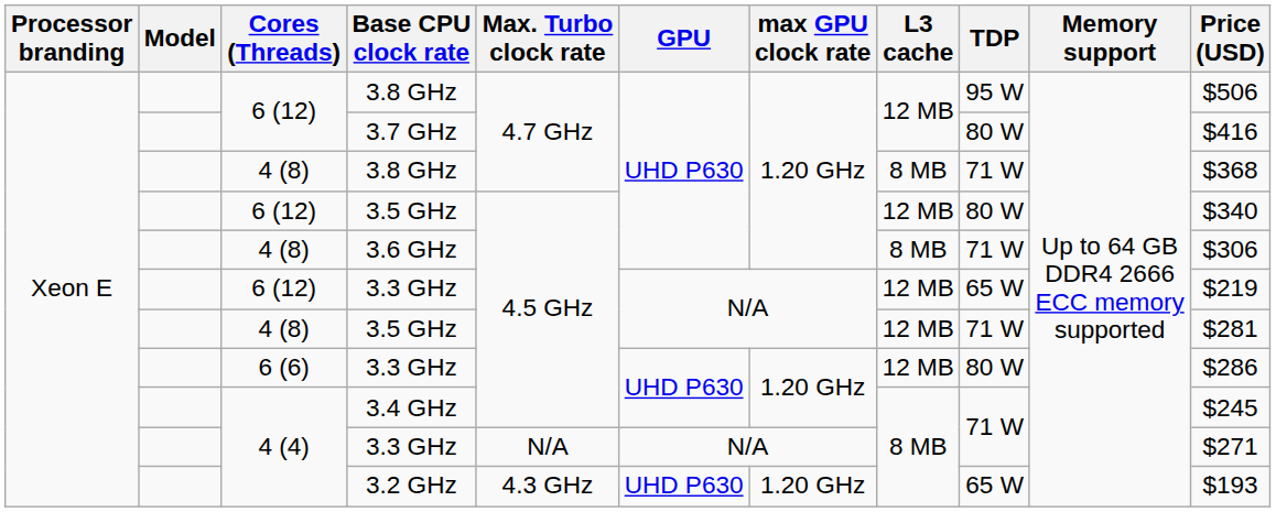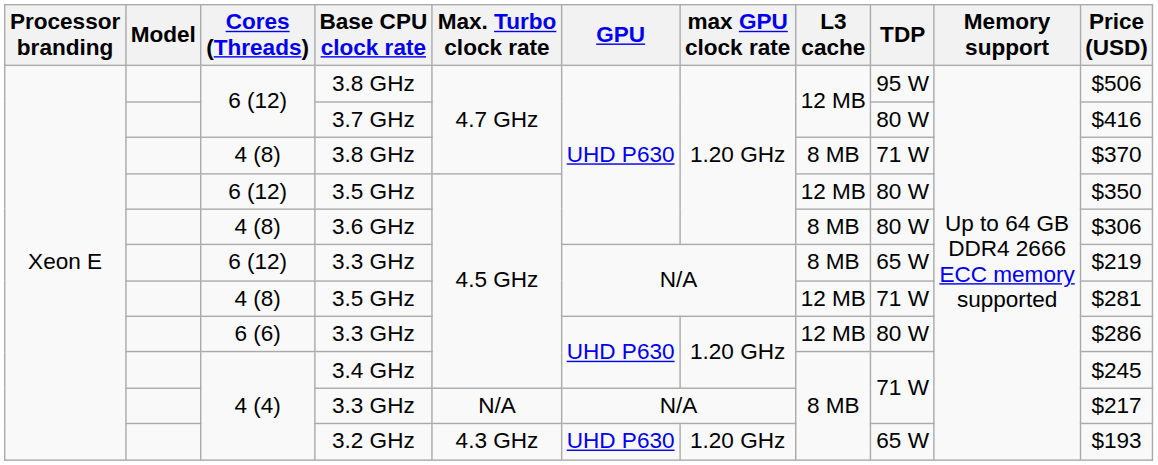4 (8) / 3.8 GHz | Price (USD): $368 -> $370
6 (12) / 3.5 GHz | Price (USD): $340 -> $350
3.6 GHz | TDP: 71 W -> 80 W
6 (12) / 3.3 GHz | L3 cache: 12 MB -> 8 MB
4 (4) / 3.3 GHz | Price (USD): $271 -> $217
